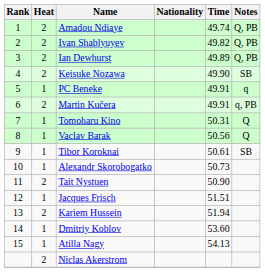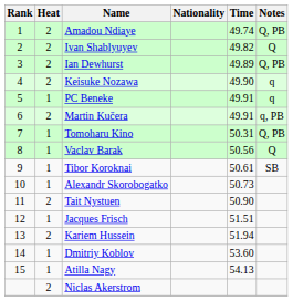Ivan Shablyuyev | Notes: Q, PB -> Q
Keisuke Nozawa | Notes: SB -> q
Tomoharu Kino | Notes: Q -> Q, PB
